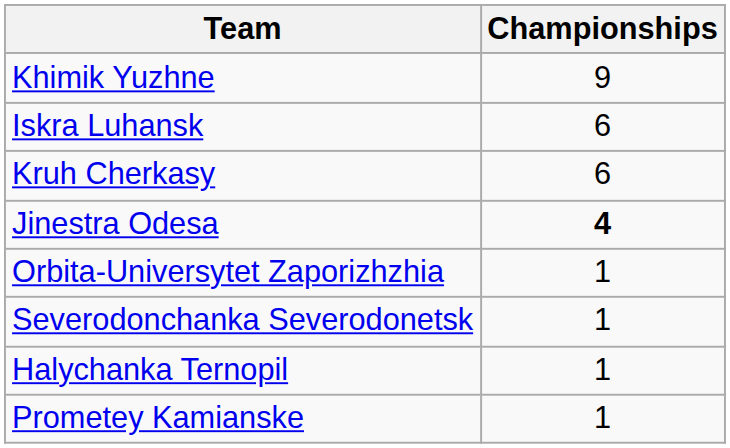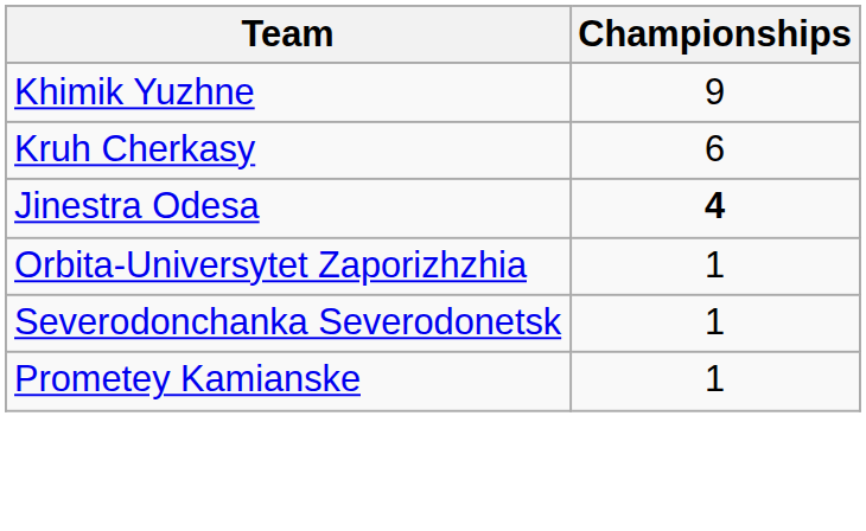- row: Iskra Luhansk | 6
- row: Halychanka Ternopil | 1
